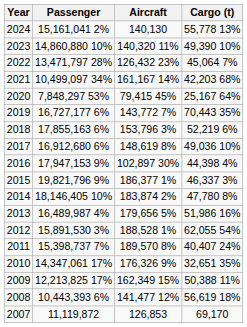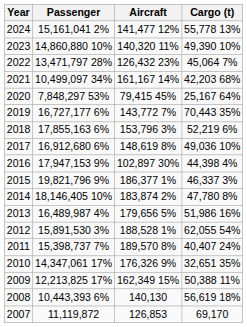2024 | Aircraft: 140,130 -> 141,477 12%
2008 | Aircraft: 141,477 12% -> 140,130
